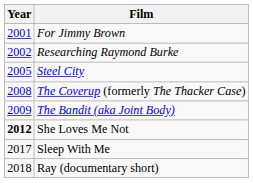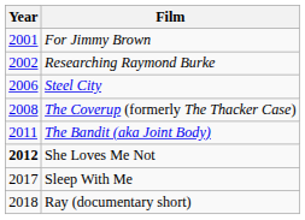Steel City | Year: 2005 -> 2006
The Bandit (aka Joint Body) | Year: 2009 -> 2011
